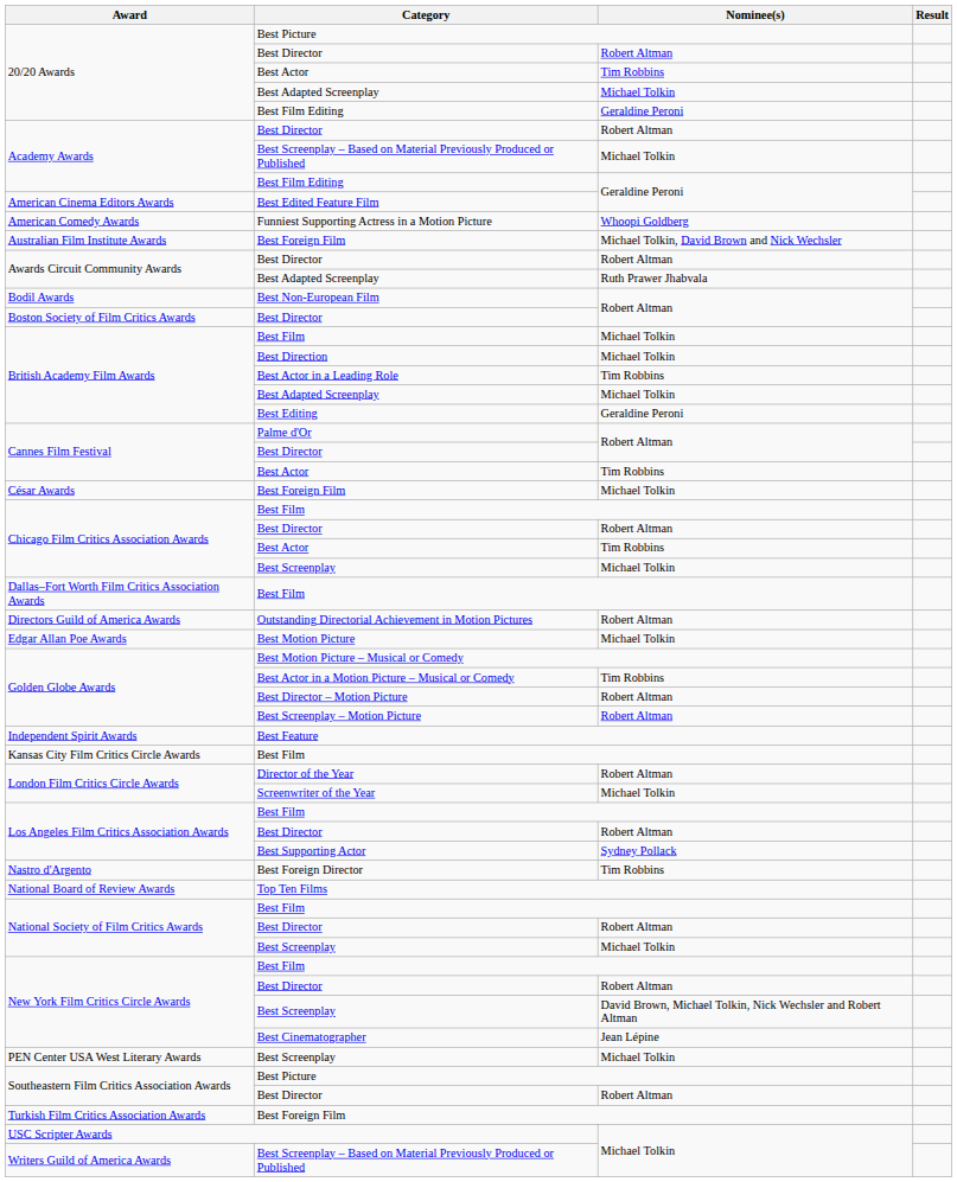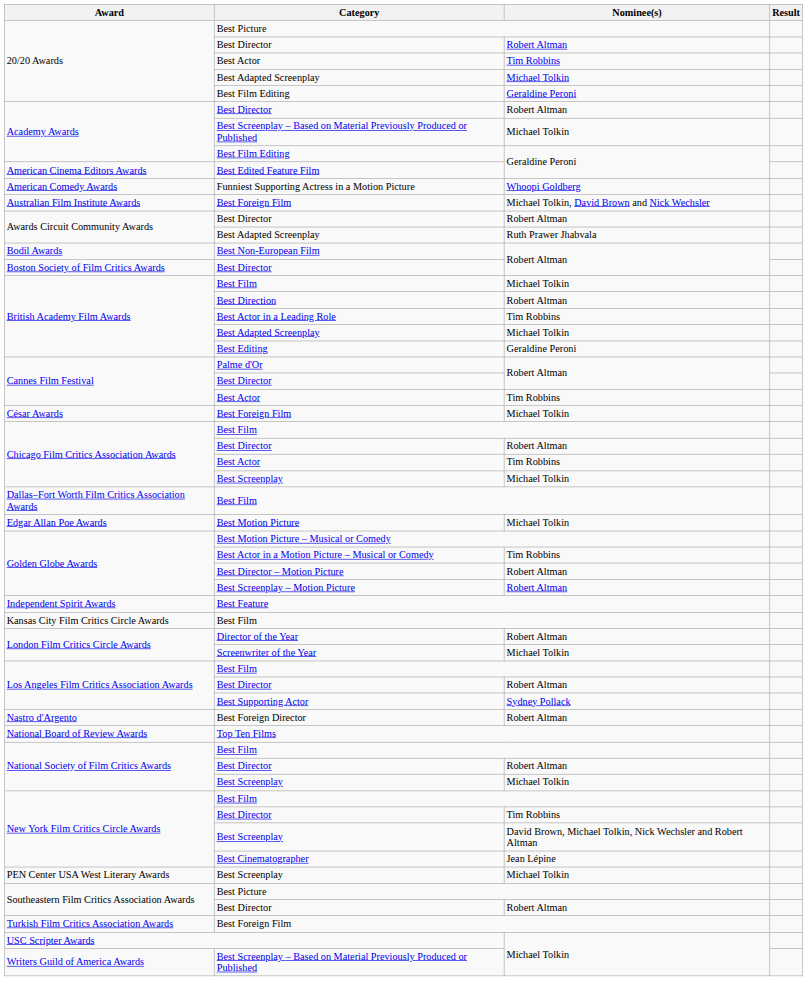Best Direction | Nominee(s): Michael Tolkin -> Robert Altman
- row: Directors Guild of America Awards | Outstanding Directorial Achievement in Motion Pictures | Robert Altman
Best Foreign Director | Nominee(s): Tim Robbins -> Robert Altman
New York Film Critics Circle Awards / Best Director | Nominee(s): Robert Altman -> Tim Robbins
